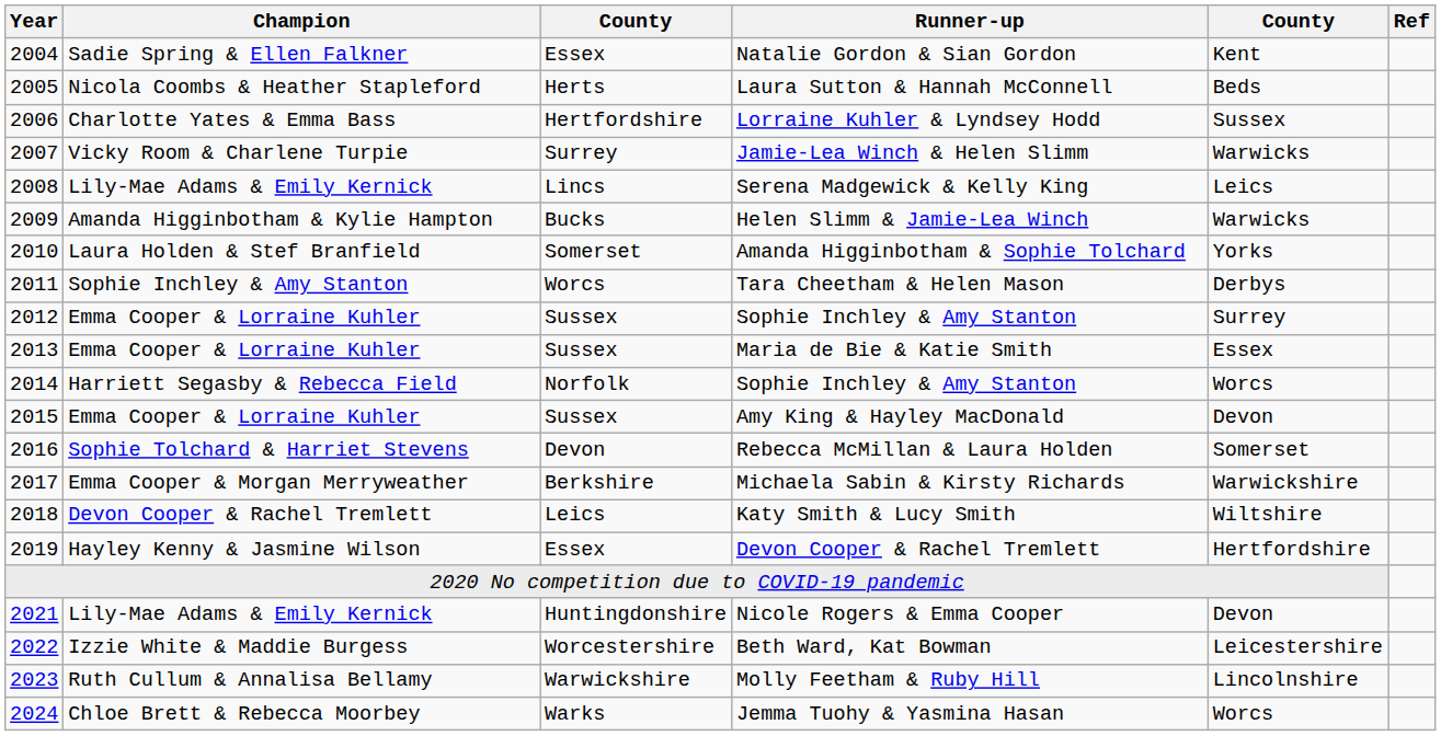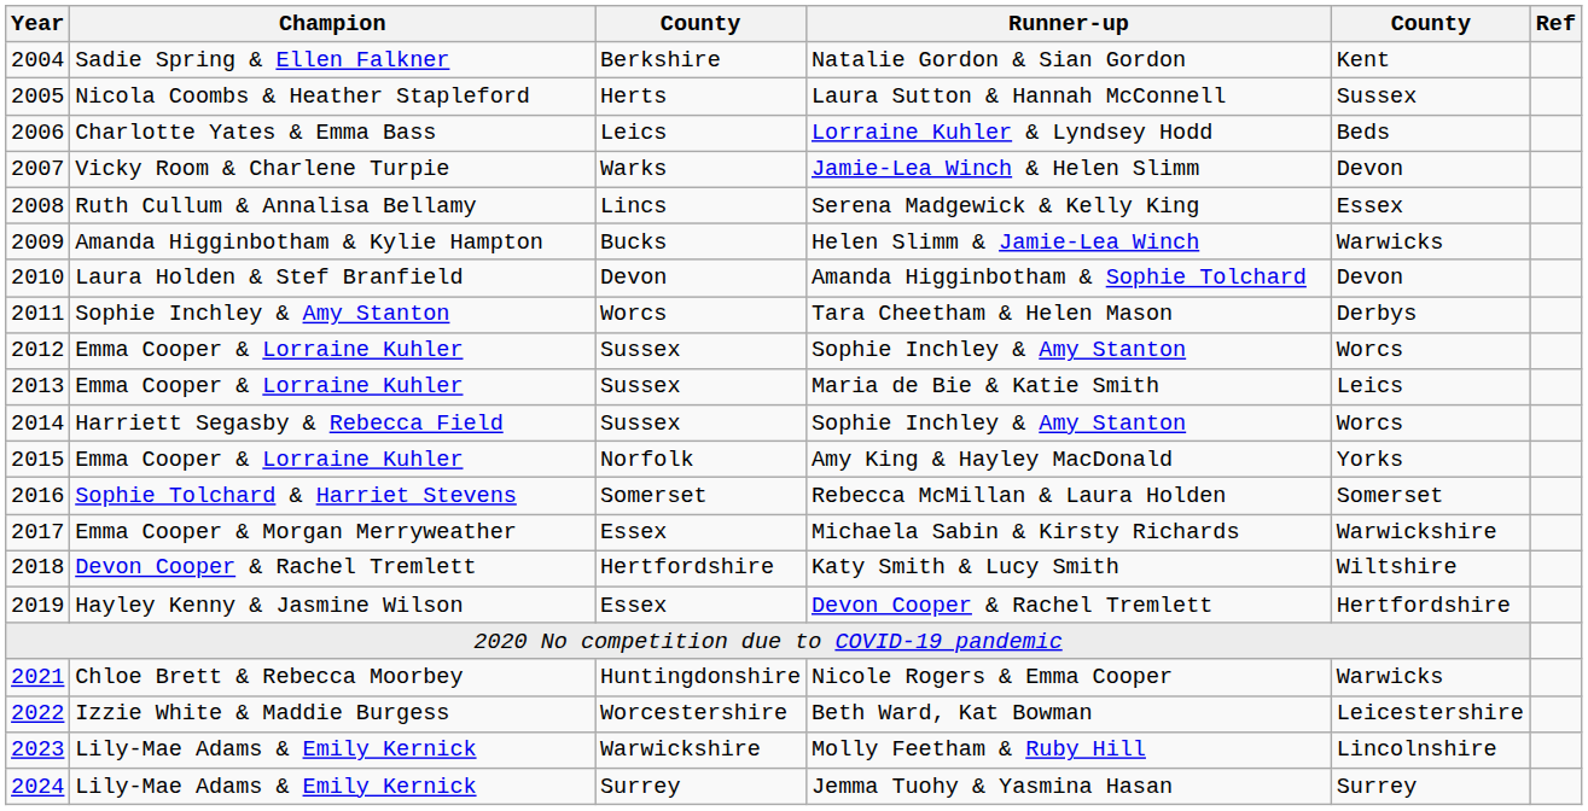Natalie Gordon & Sian Gordon | column 3: Essex -> Berkshire
Laura Sutton & Hannah McConnell | column 5: Beds -> Sussex
Lorraine Kuhler & Lyndsey Hodd | column 3: Hertfordshire -> Leics
Lorraine Kuhler & Lyndsey Hodd | column 5: Sussex -> Beds
Jamie-Lea Winch & Helen Slimm | column 3: Surrey -> Warks
Jamie-Lea Winch & Helen Slimm | column 5: Warwicks -> Devon
Serena Madgewick & Kelly King | Champion: Lily-Mae Adams & Emily Kernick -> Ruth Cullum & Annalisa Bellamy
Serena Madgewick & Kelly King | column 5: Leics -> Essex
Amanda Higginbotham & Sophie Tolchard | column 3: Somerset -> Devon
Amanda Higginbotham & Sophie Tolchard | column 5: Yorks -> Devon
2012 / Sophie Inchley & Amy Stanton | column 5: Surrey -> Worcs
Maria de Bie & Katie Smith | column 5: Essex -> Leics
2014 / Sophie Inchley & Amy Stanton | column 3: Norfolk -> Sussex
Amy King & Hayley MacDonald | column 3: Sussex -> Norfolk
Amy King & Hayley MacDonald | column 5: Devon -> Yorks
Rebecca McMillan & Laura Holden | column 3: Devon -> Somerset
Michaela Sabin & Kirsty Richards | column 3: Berkshire -> Essex
Katy Smith & Lucy Smith | column 3: Leics -> Hertfordshire
Nicole Rogers & Emma Cooper | Champion: Lily-Mae Adams & Emily Kernick -> Chloe Brett & Rebecca Moorbey
Nicole Rogers & Emma Cooper | column 5: Devon -> Warwicks
Molly Feetham & Ruby Hill | Champion: Ruth Cullum & Annalisa Bellamy -> Lily-Mae Adams & Emily Kernick
Jemma Tuohy & Yasmina Hasan | Champion: Chloe Brett & Rebecca Moorbey -> Lily-Mae Adams & Emily Kernick
Jemma Tuohy & Yasmina Hasan | column 3: Warks -> Surrey
Jemma Tuohy & Yasmina Hasan | column 5: Worcs -> Surrey
